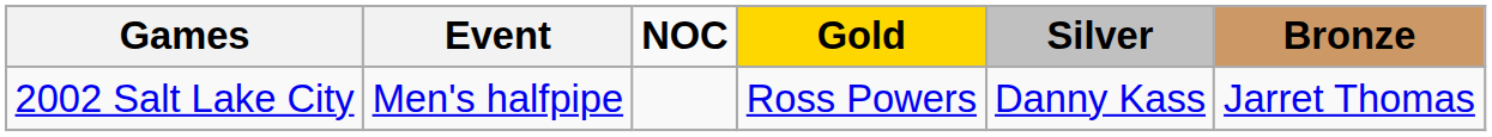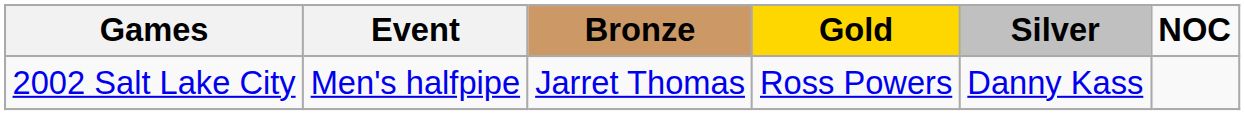columns swapped: NOC <-> Bronze
